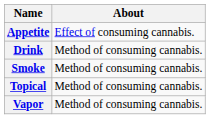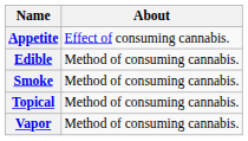- row: Drink | Method of consuming cannabis.
+ row: Edible | Method of consuming cannabis.
